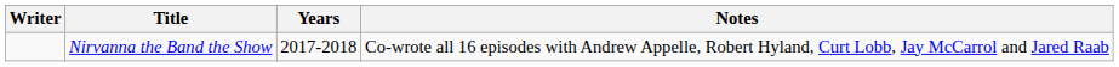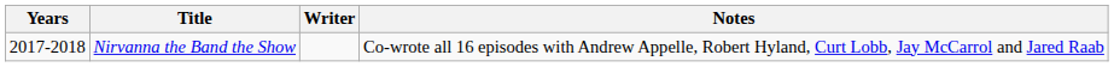columns swapped: Years <-> Writer
